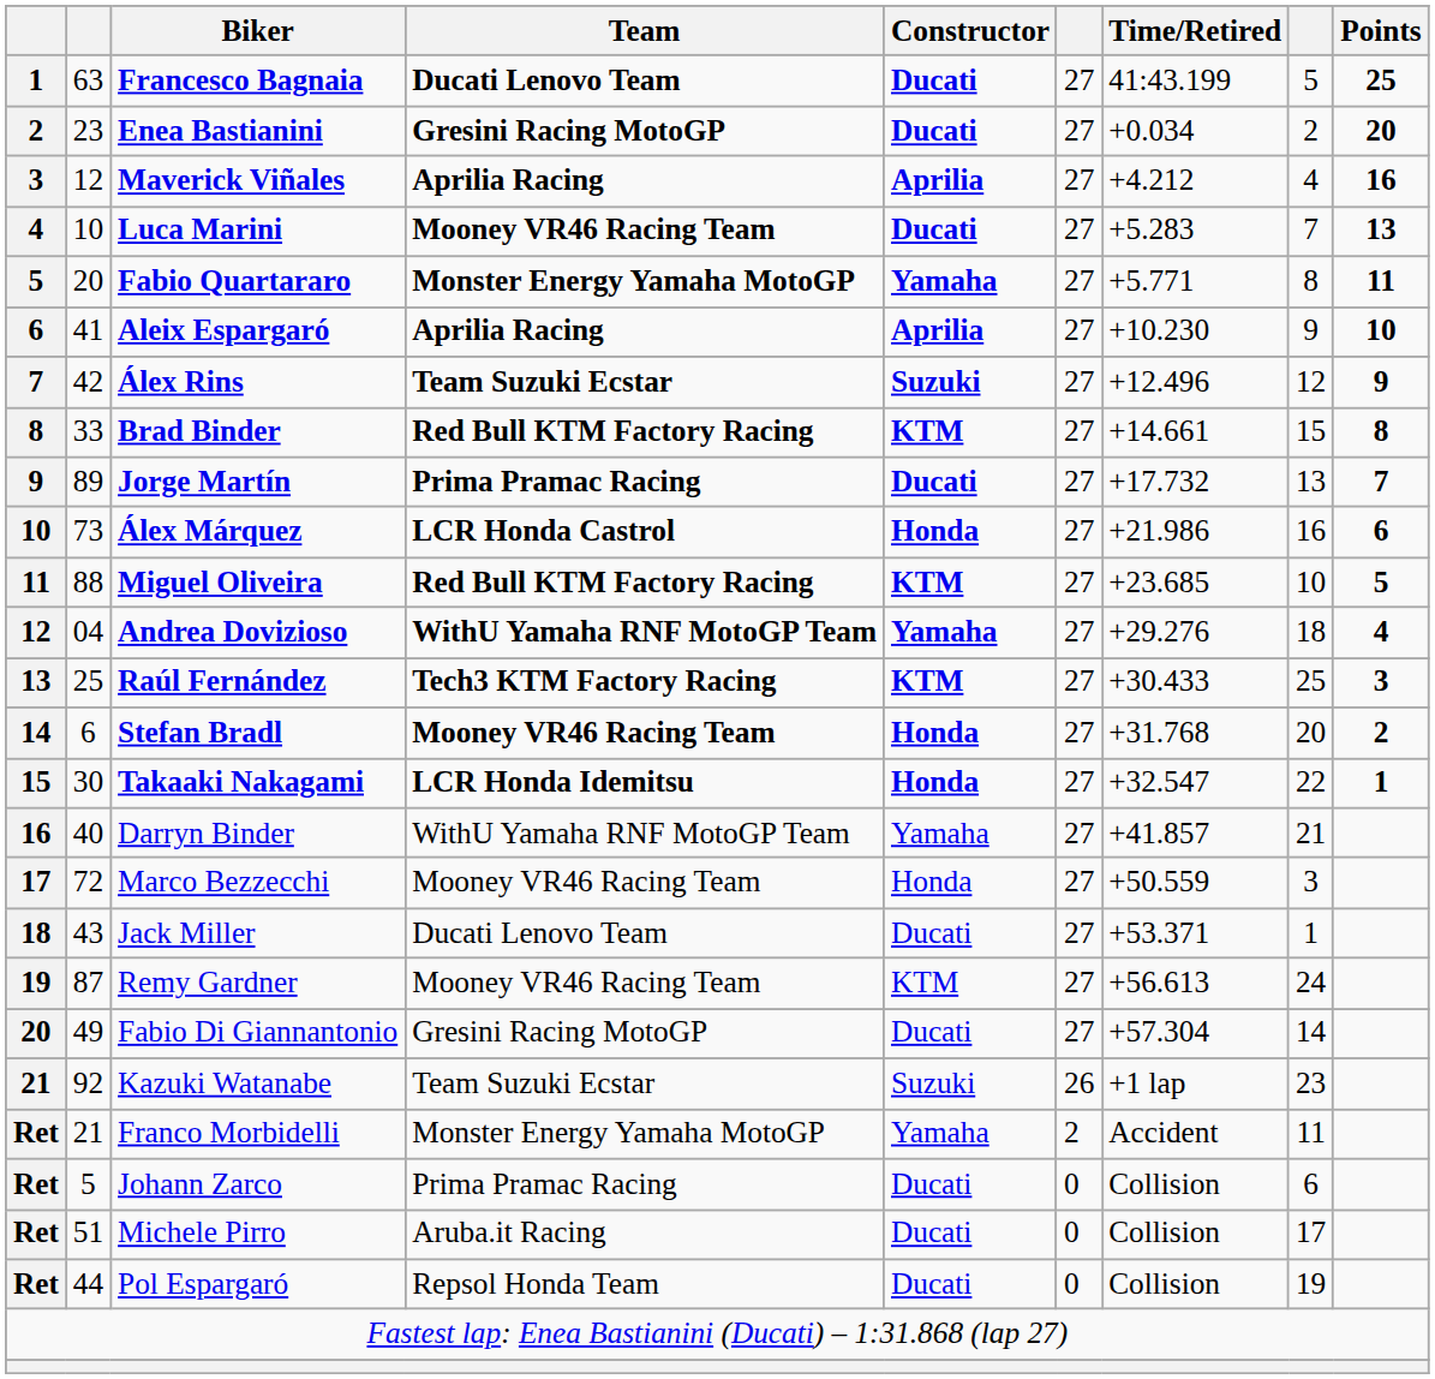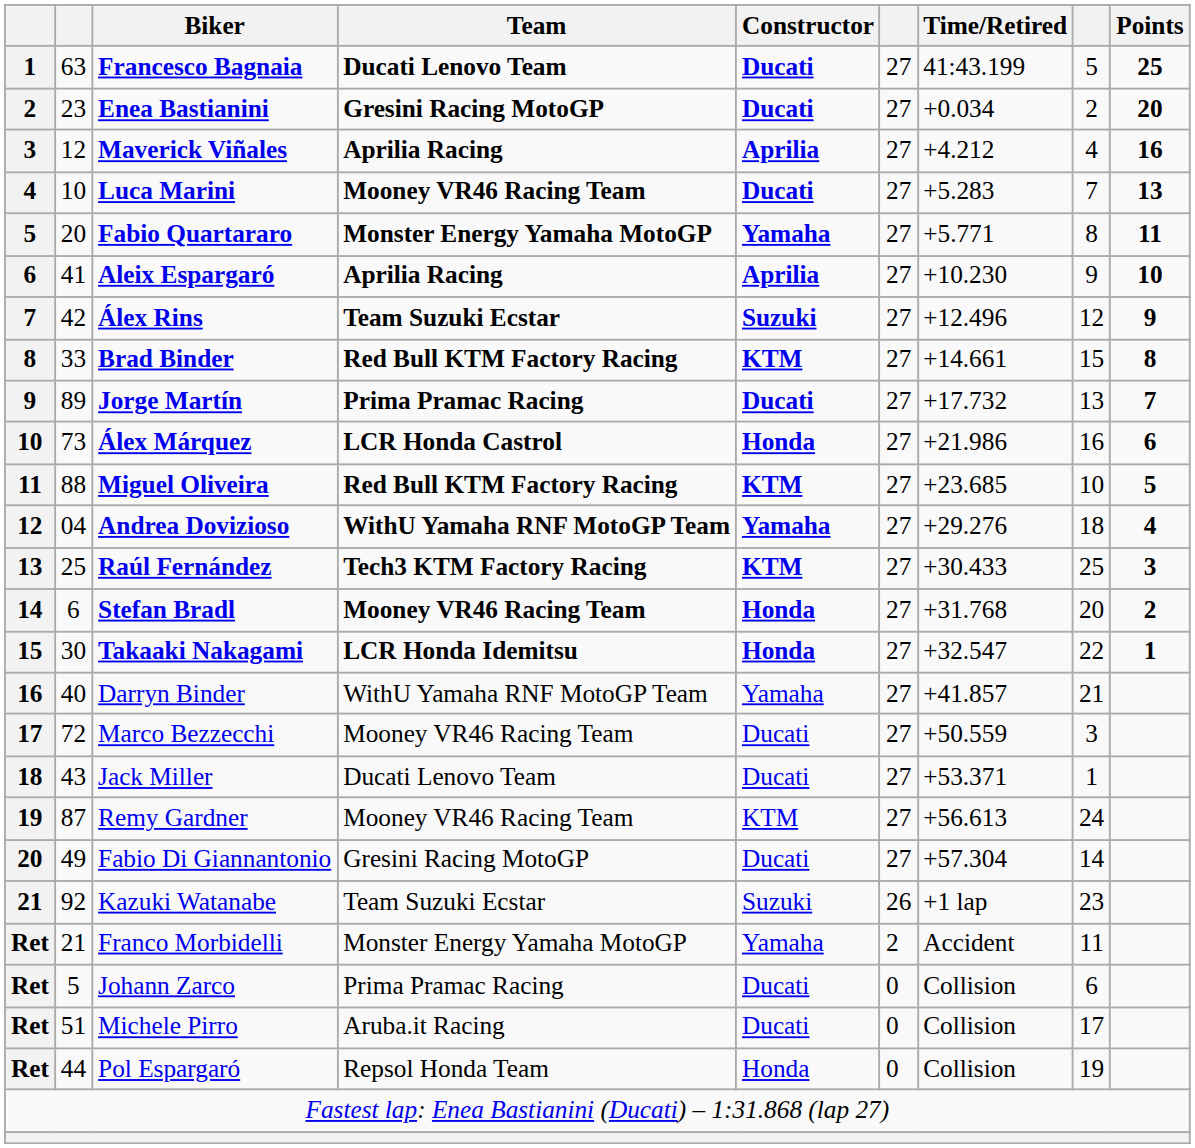Marco Bezzecchi | Constructor: Honda -> Ducati
Pol Espargaró | Constructor: Ducati -> Honda
